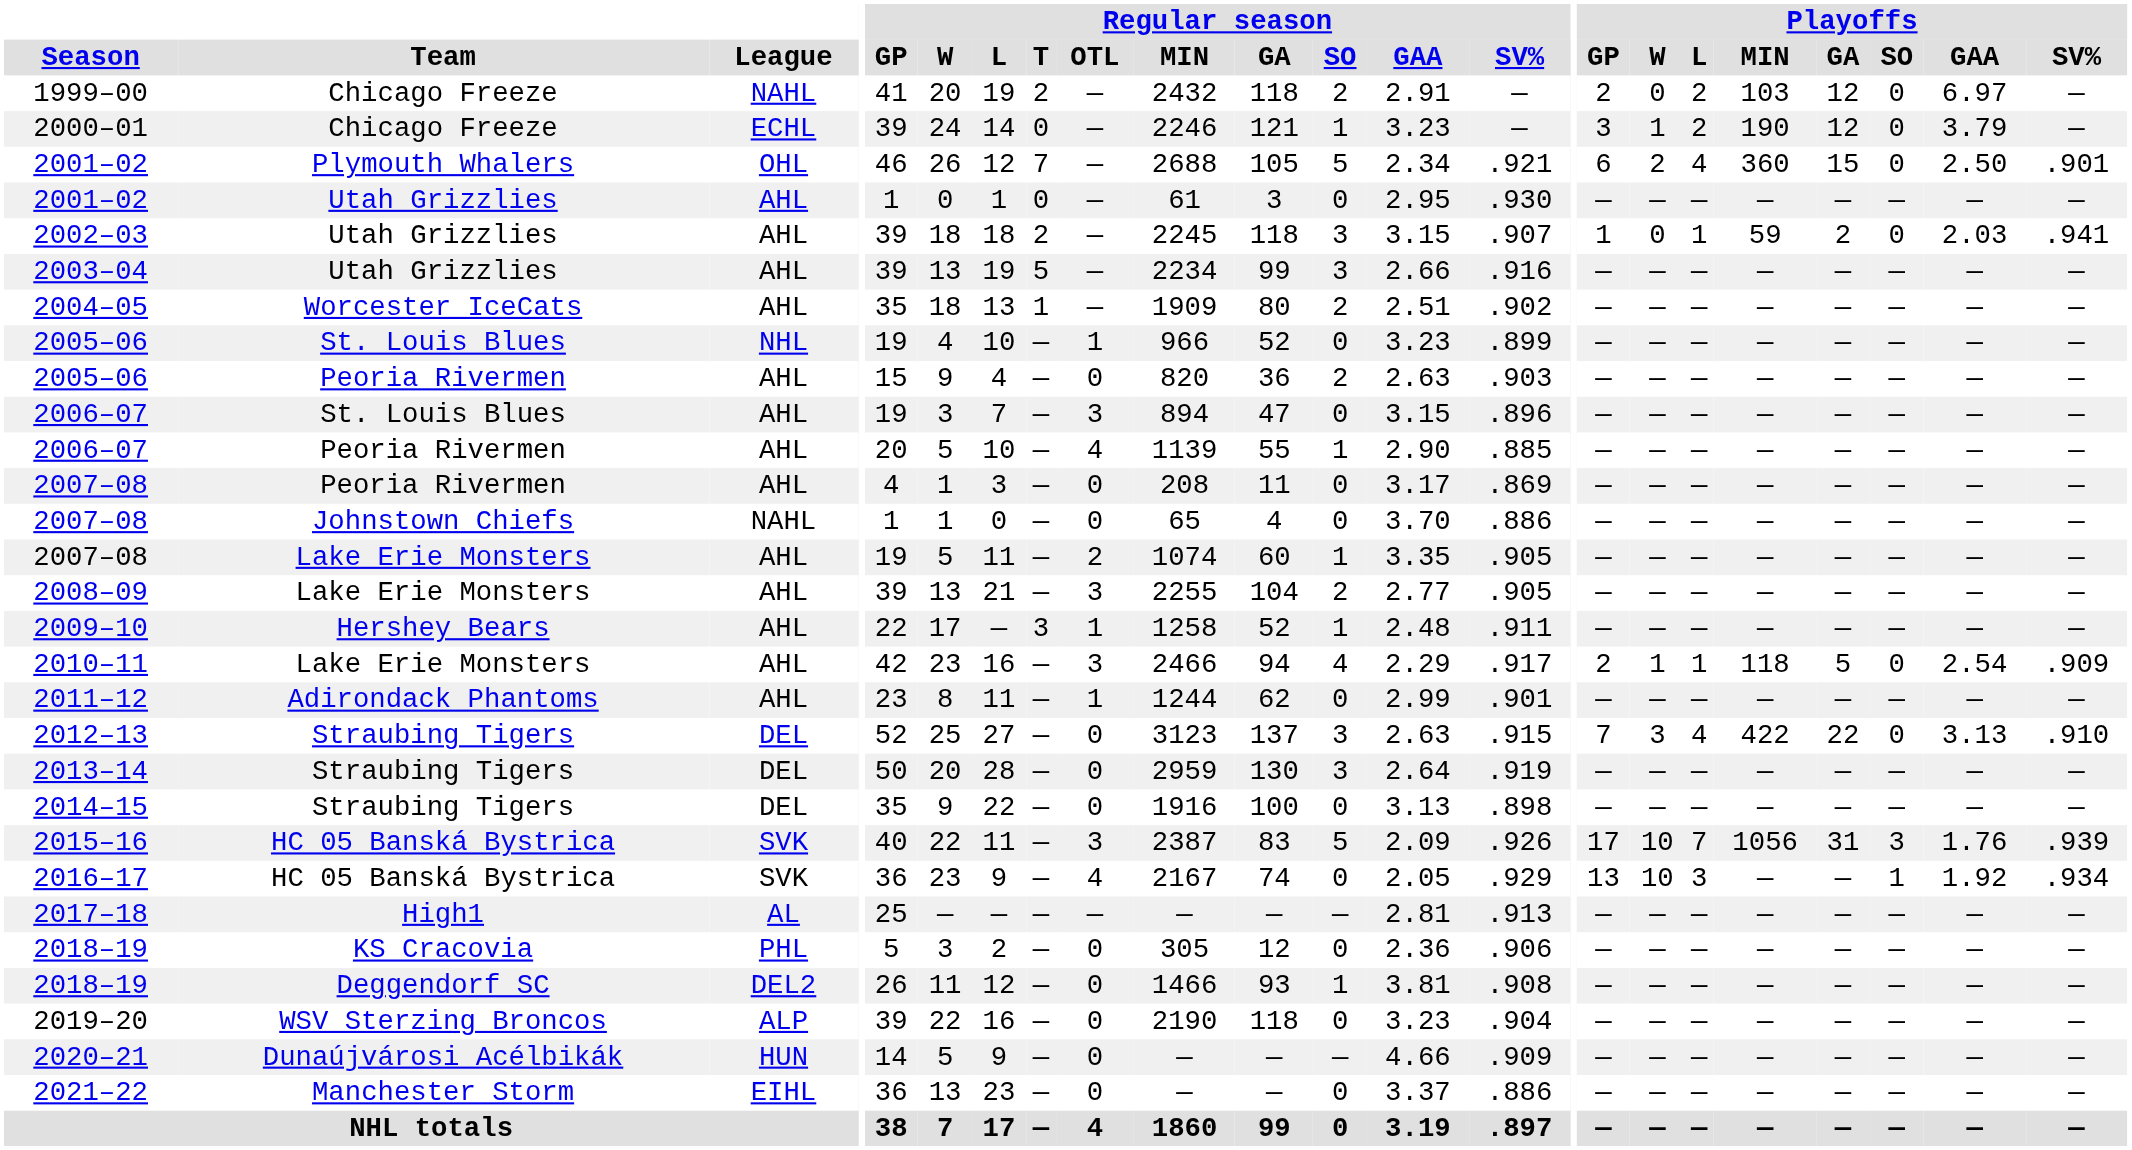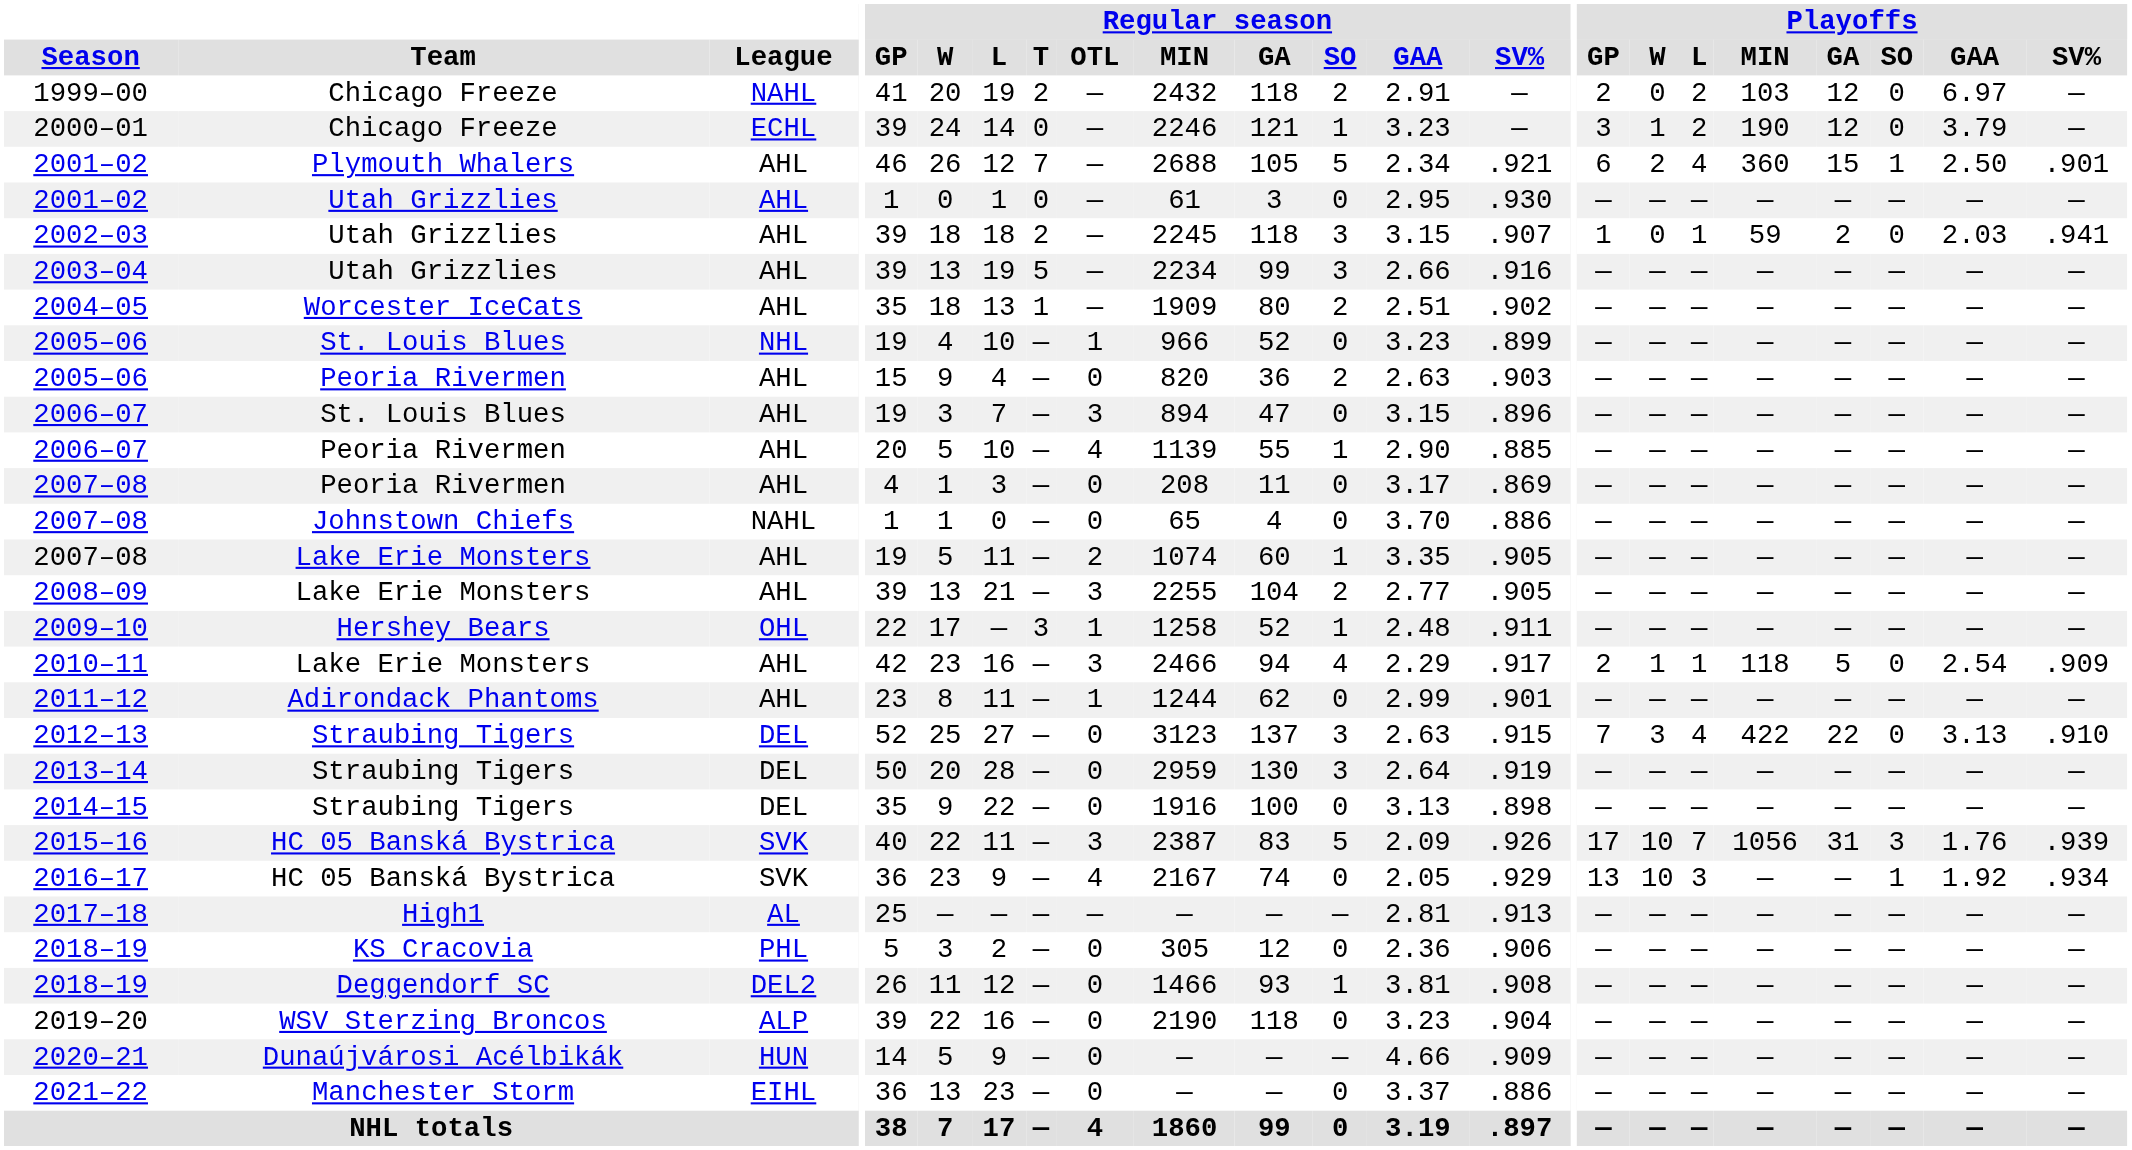2001–02 / Plymouth Whalers | League: OHL -> AHL
2001–02 / Plymouth Whalers | Playoffs / SO: 0 -> 1
2009–10 | League: AHL -> OHL
